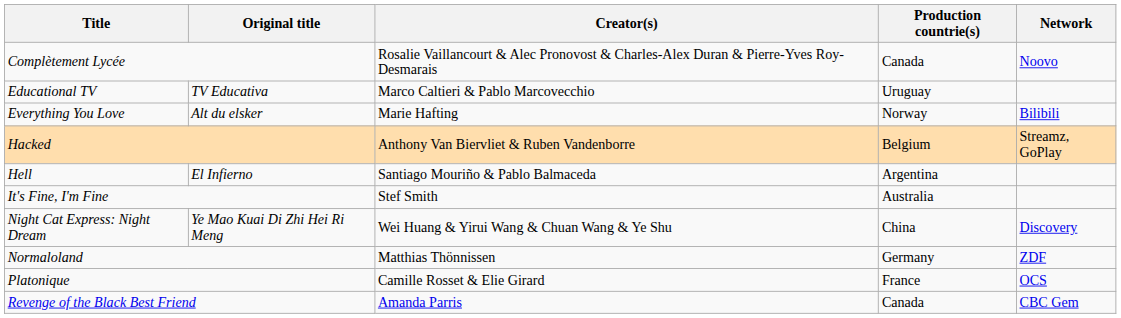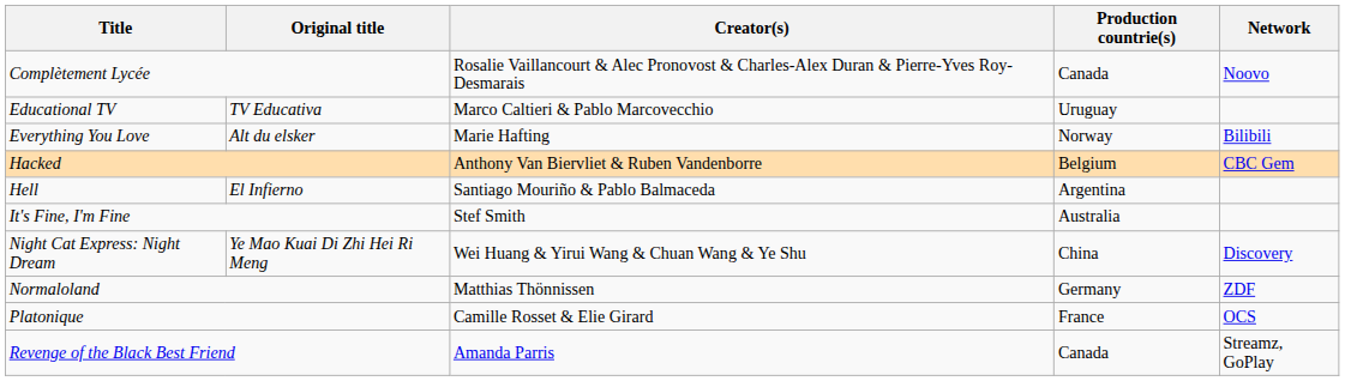Hacked | Network: Streamz, GoPlay -> CBC Gem
Revenge of the Black Best Friend | Network: CBC Gem -> Streamz, GoPlay
